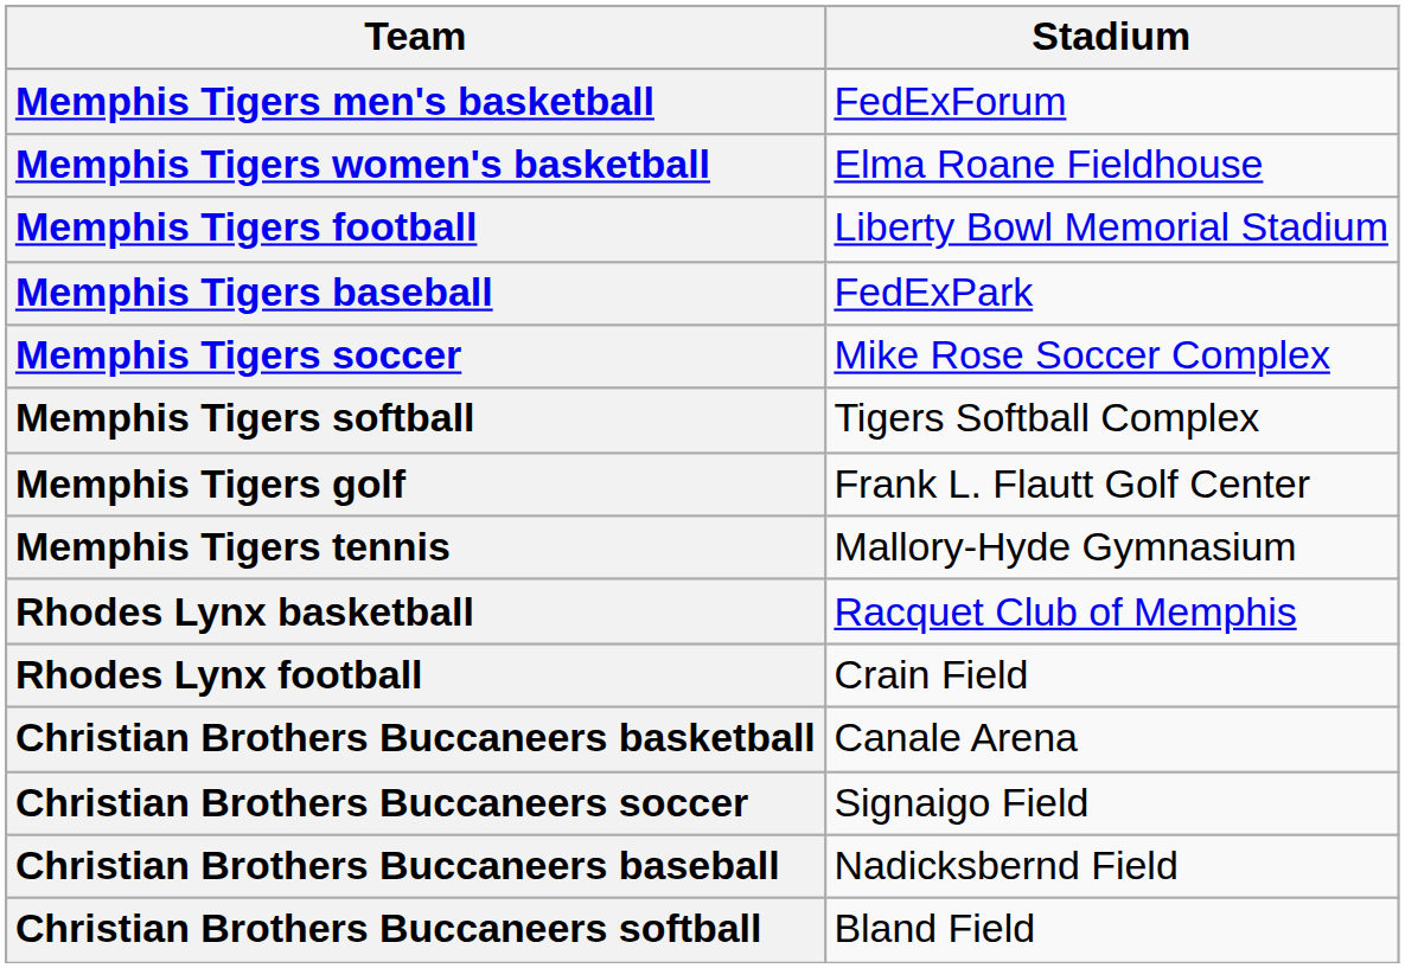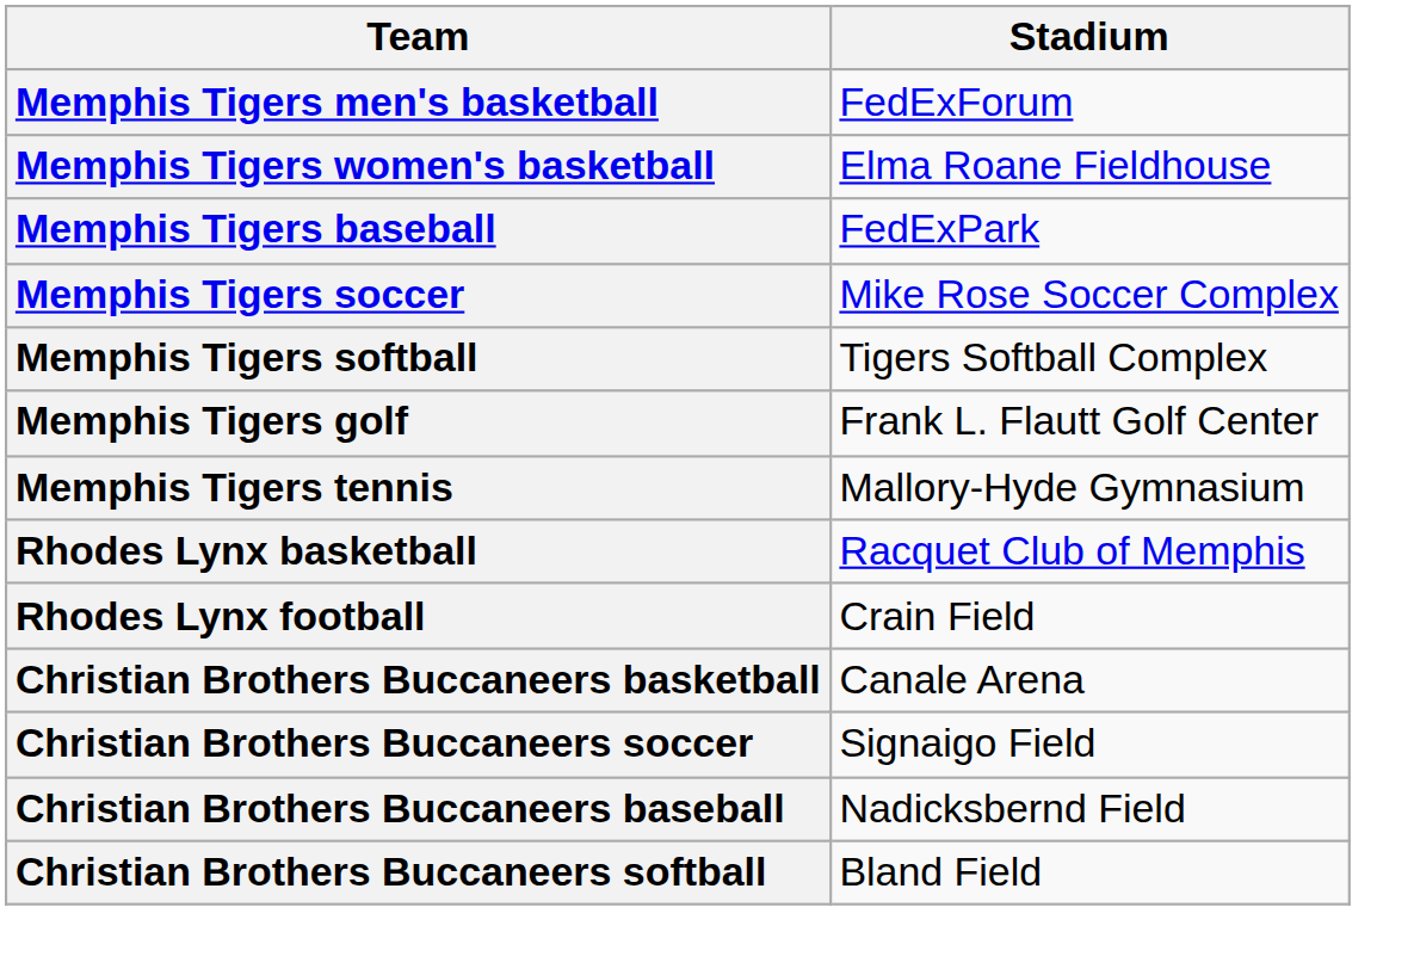- row: Memphis Tigers football | Liberty Bowl Memorial Stadium
